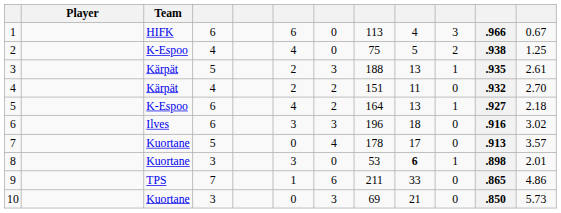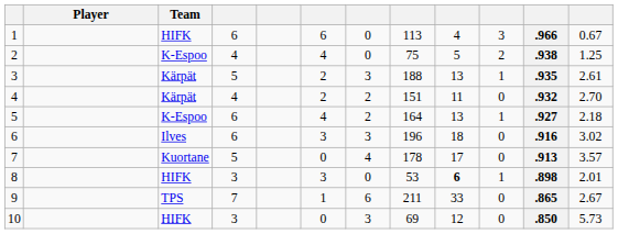8 | Team: Kuortane -> HIFK
9 | column 12: 4.86 -> 2.67
10 | Team: Kuortane -> HIFK
10 | column 9: 21 -> 12
